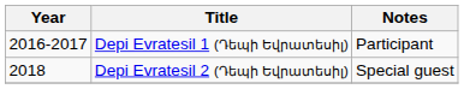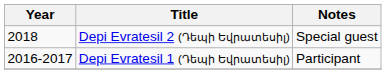rows swapped: Depi Evratesil 1 (Դեպի Եվրատեսիլ) <-> Depi Evratesil 2 (Դեպի Եվրատեսիլ)
